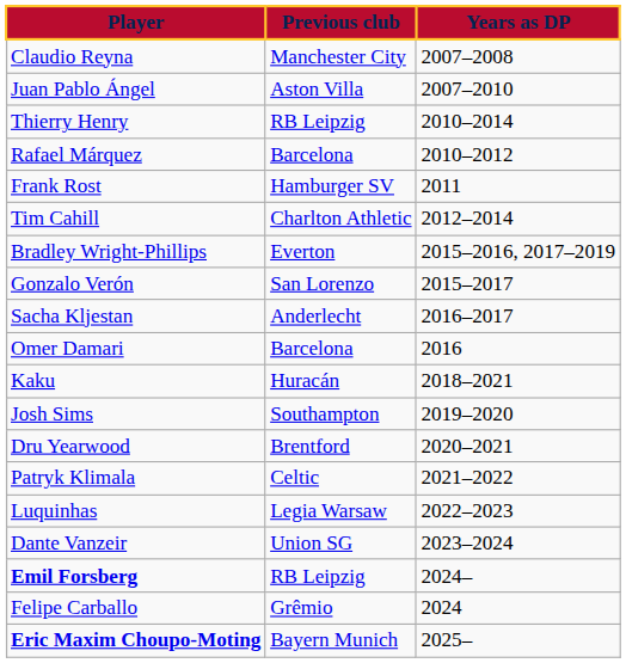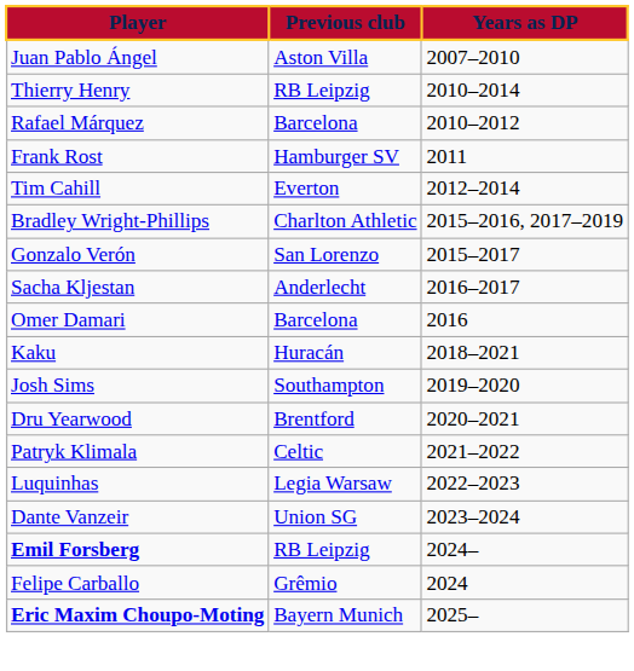- row: Claudio Reyna | Manchester City | 2007–2008
Tim Cahill | Previous club: Charlton Athletic -> Everton
Bradley Wright-Phillips | Previous club: Everton -> Charlton Athletic
